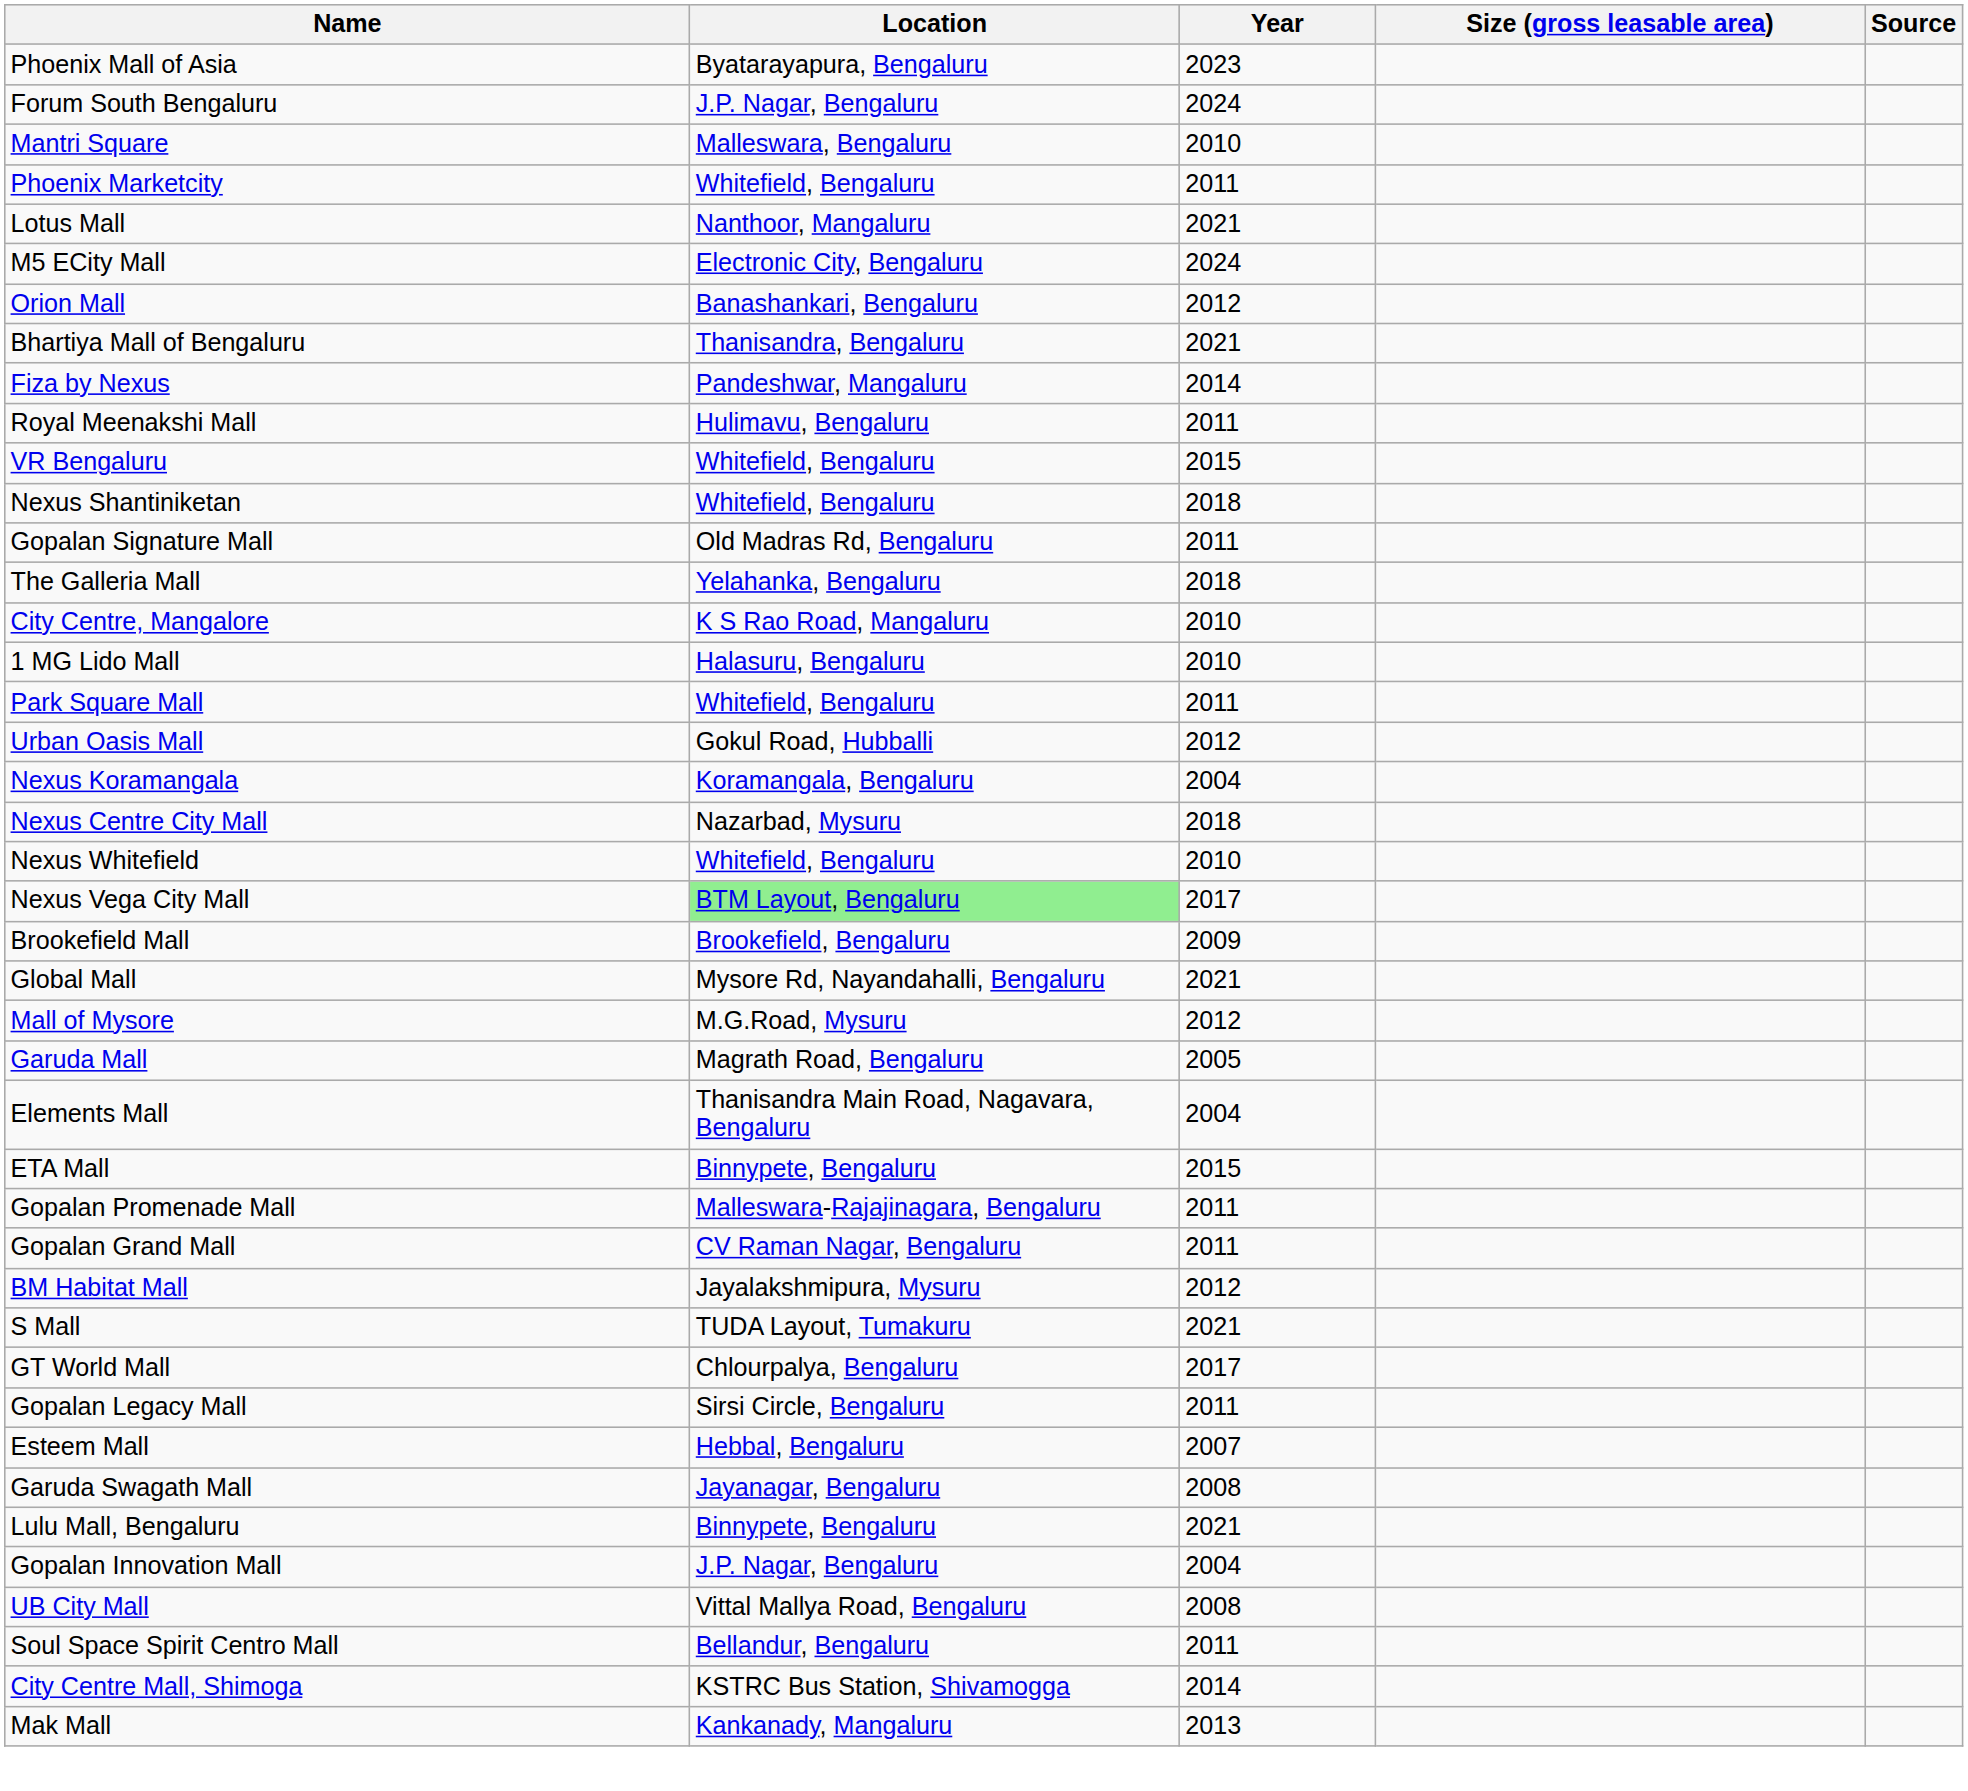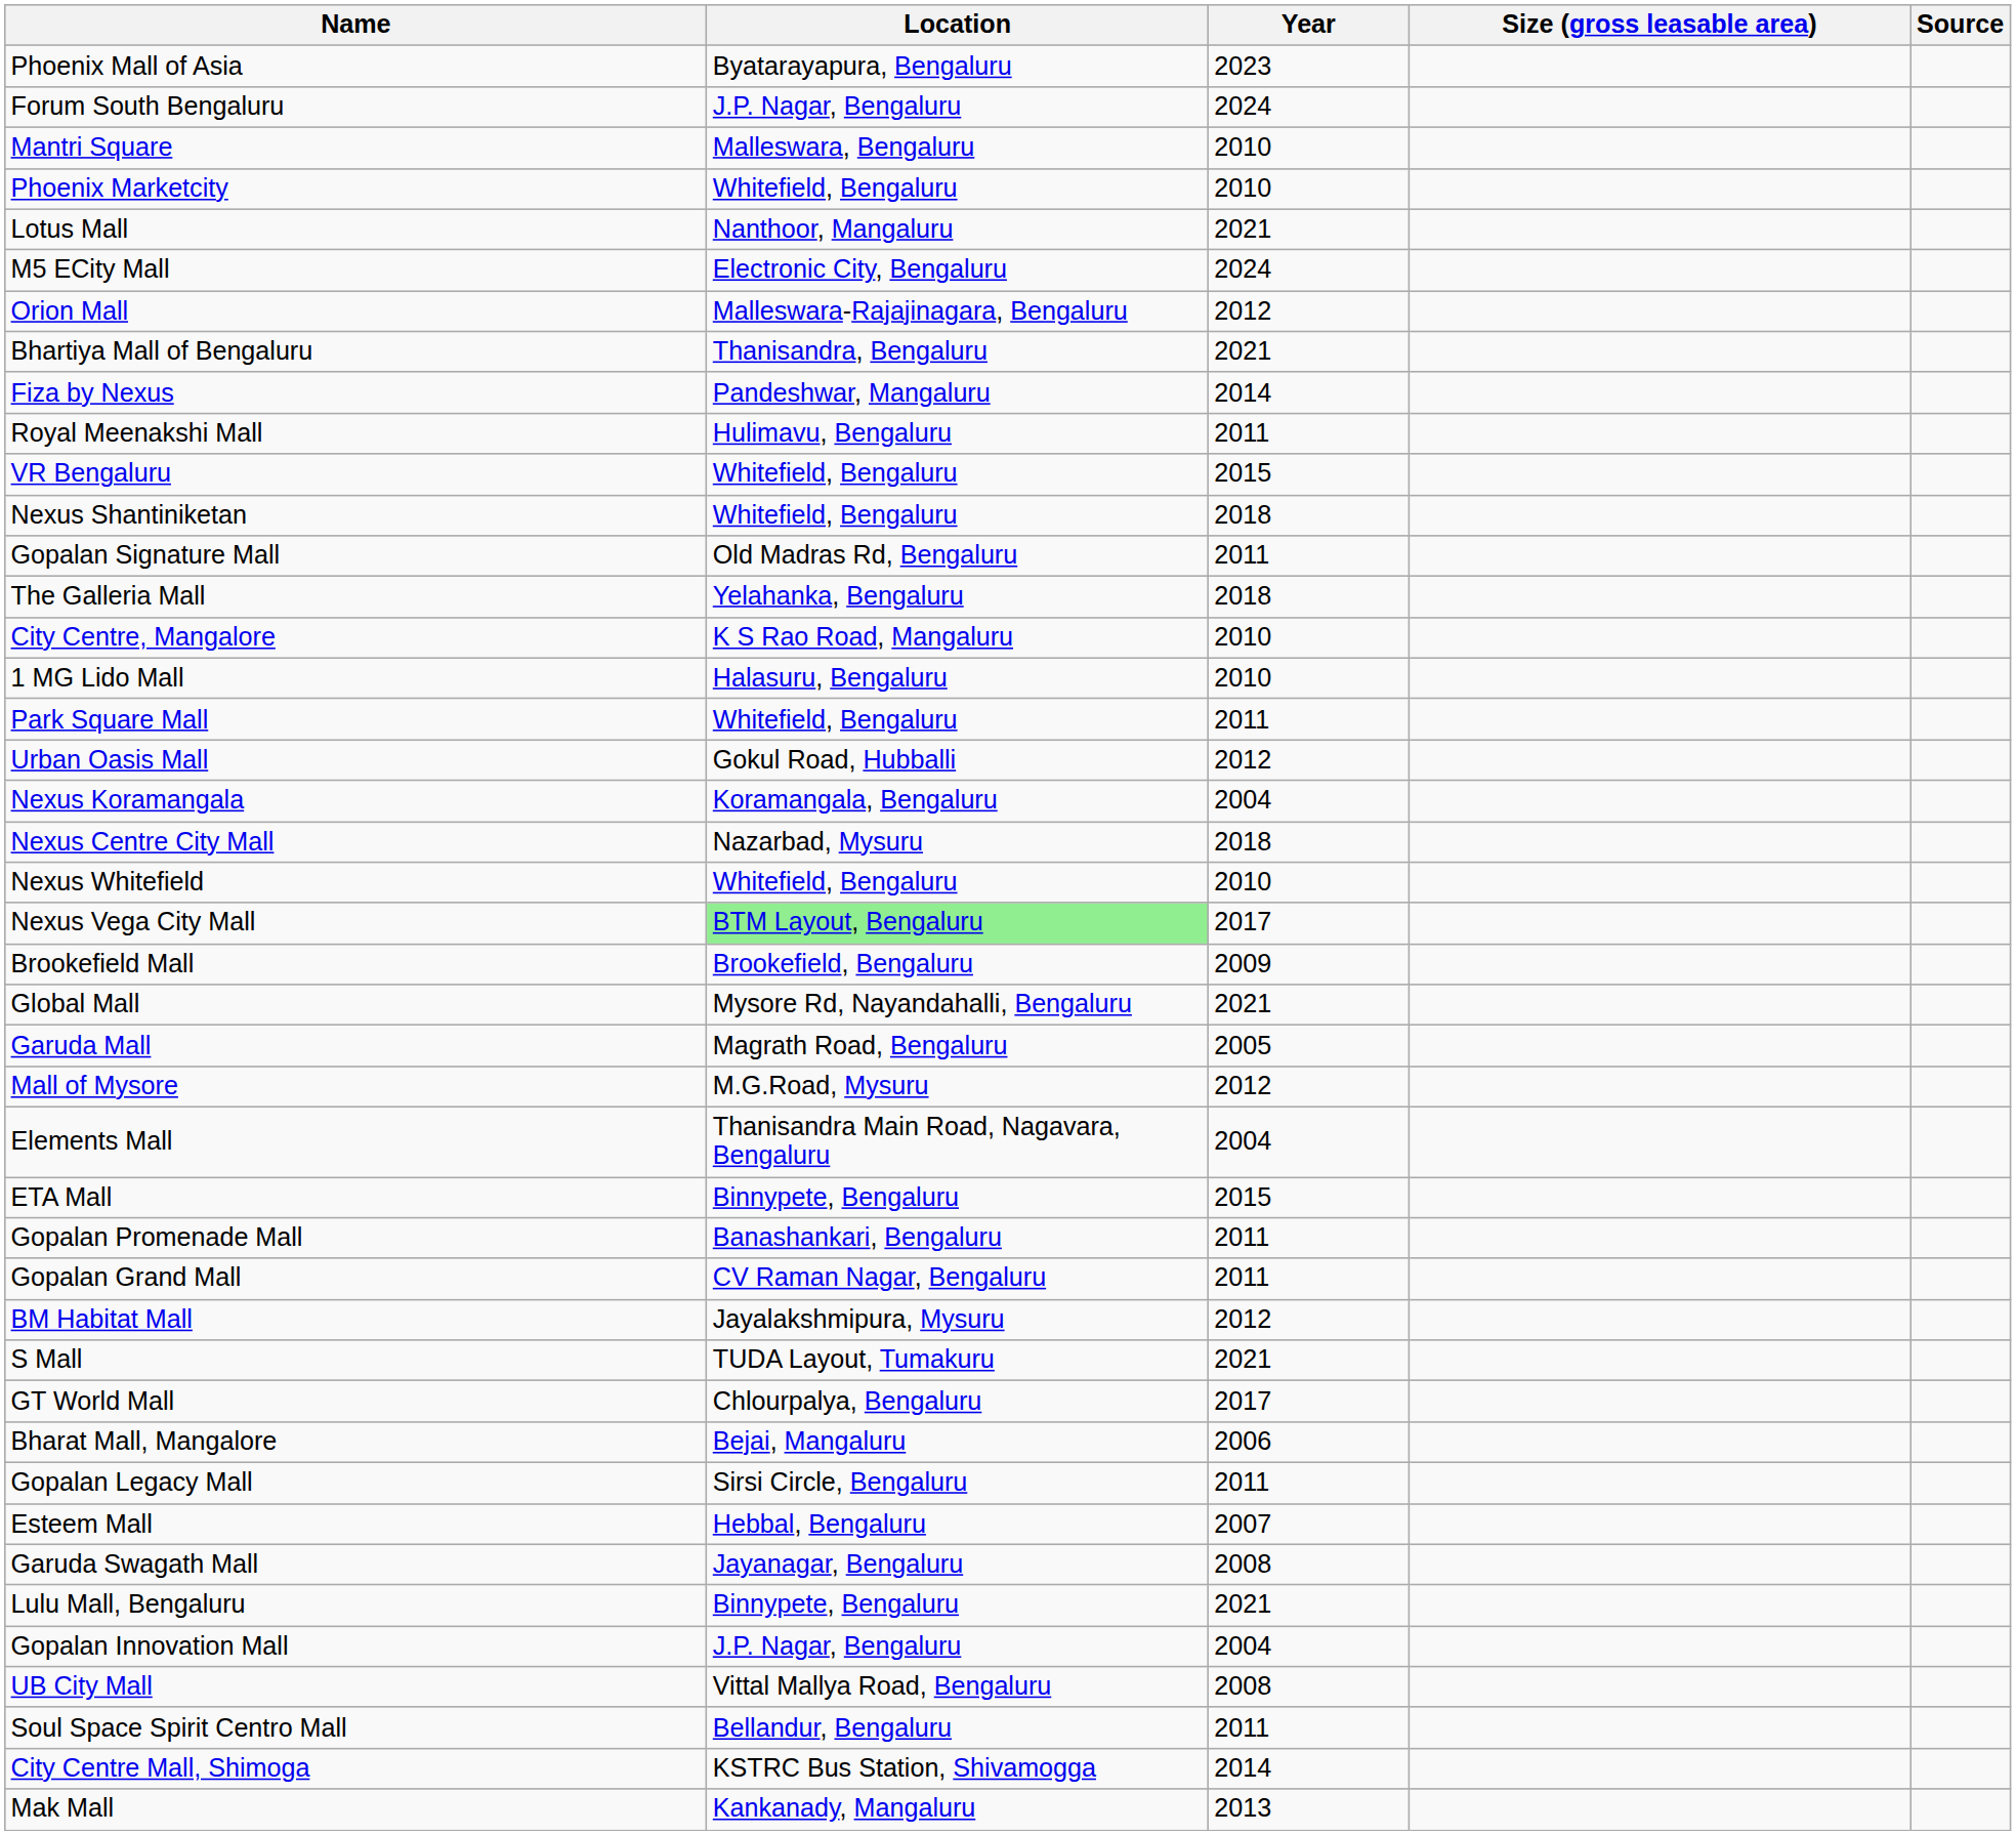Phoenix Marketcity | Year: 2011 -> 2010
Orion Mall | Location: Banashankari, Bengaluru -> Malleswara-Rajajinagara, Bengaluru
rows swapped: Garuda Mall <-> Mall of Mysore
Gopalan Promenade Mall | Location: Malleswara-Rajajinagara, Bengaluru -> Banashankari, Bengaluru
+ row: Bharat Mall, Mangalore | Bejai, Mangaluru | 2006
